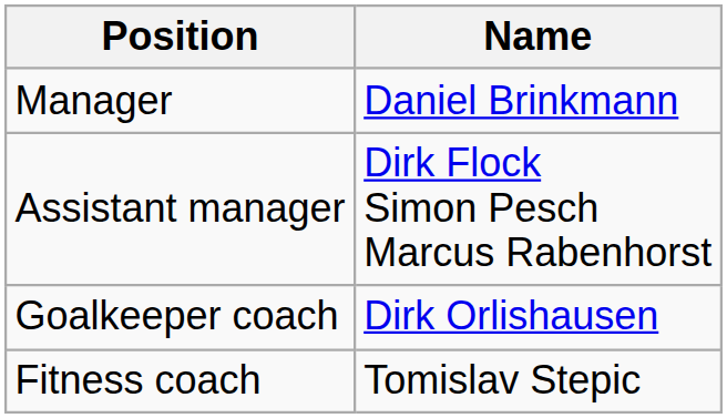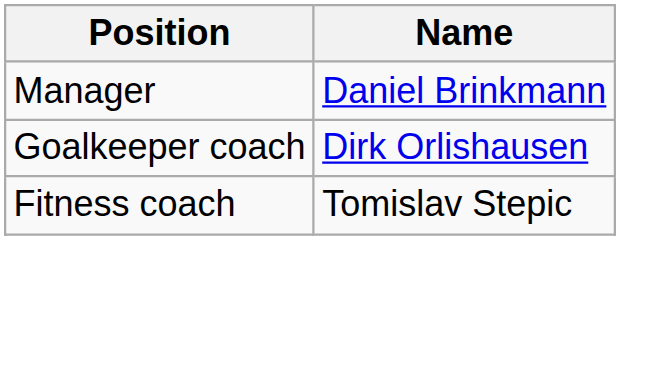- row: Assistant manager | Dirk Flock Simon Pesch Marcus Rabenhorst
